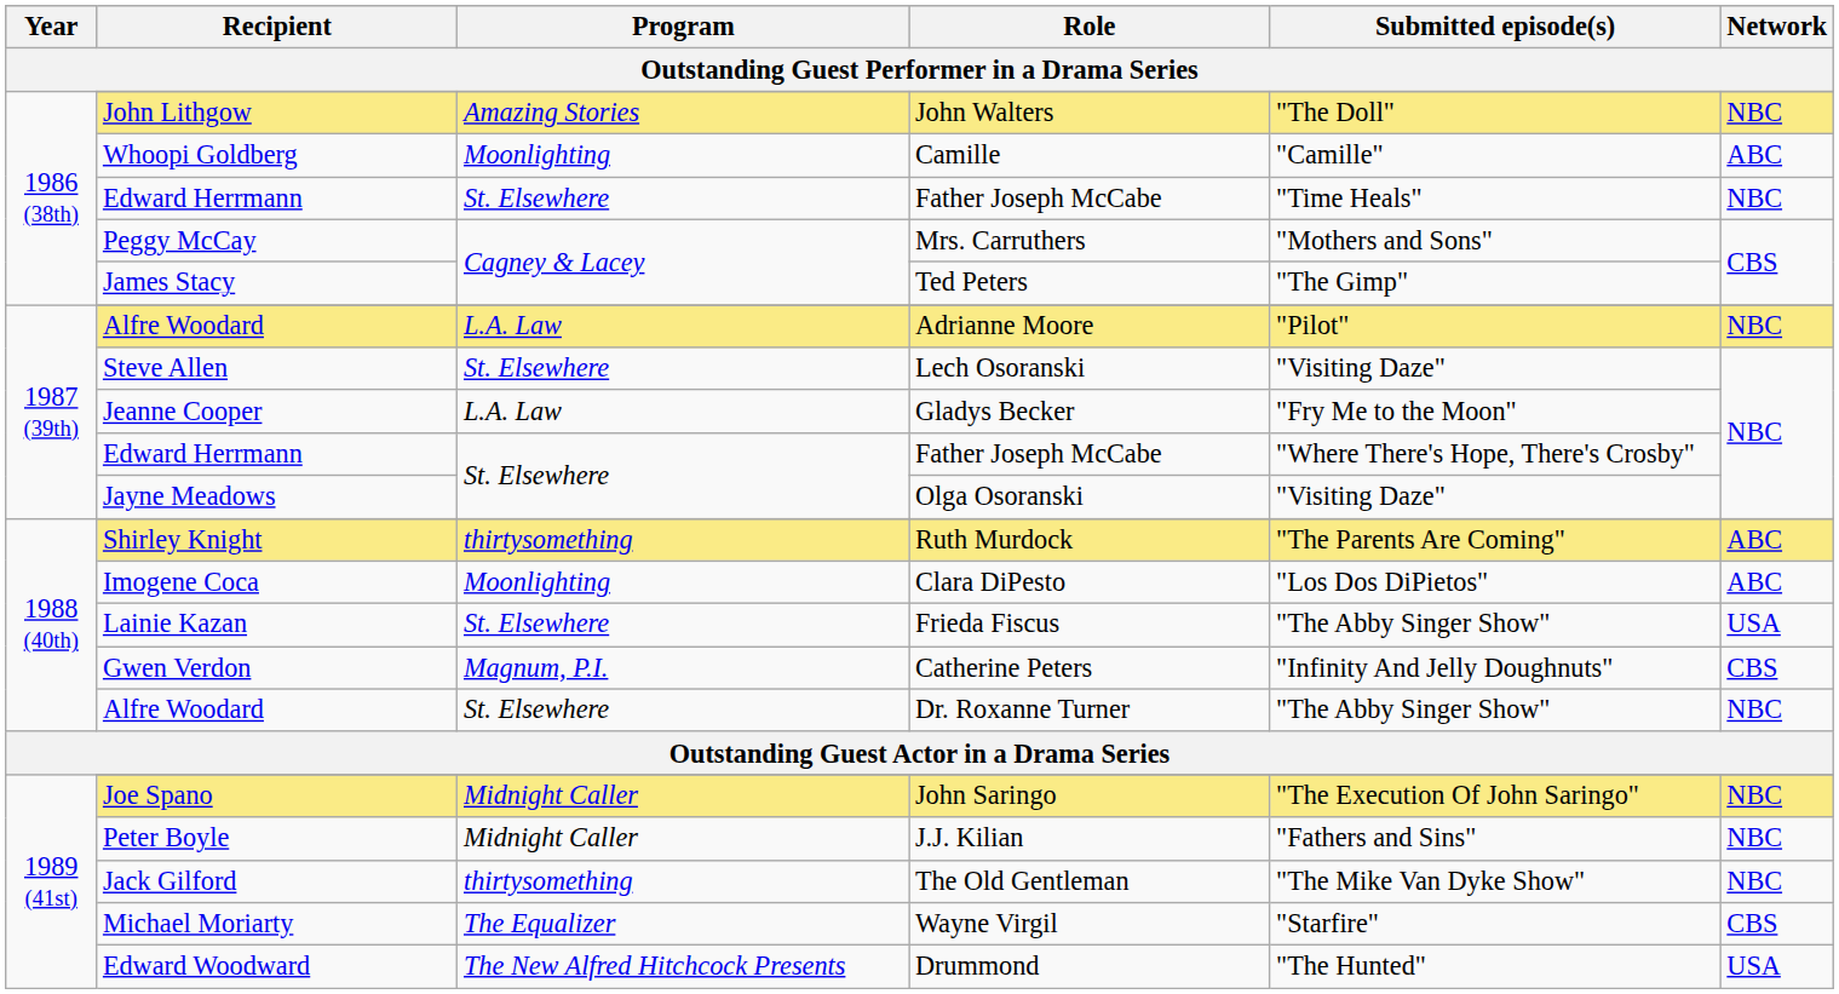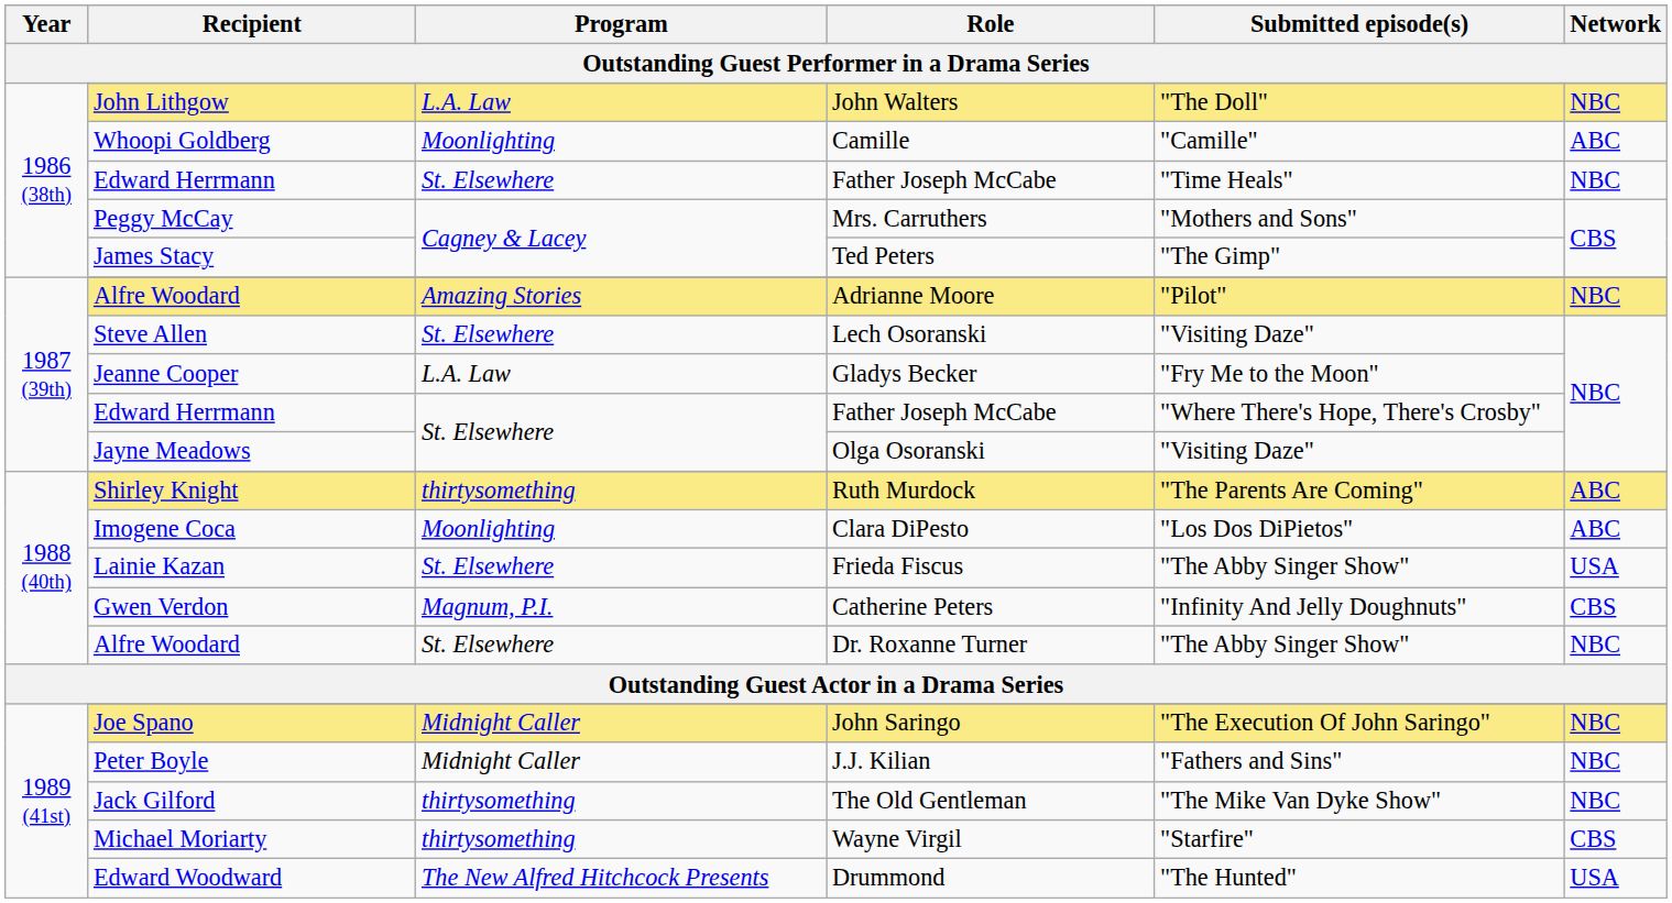John Walters | Program: Amazing Stories -> L.A. Law
Adrianne Moore | Program: L.A. Law -> Amazing Stories
Wayne Virgil | Program: The Equalizer -> thirtysomething
